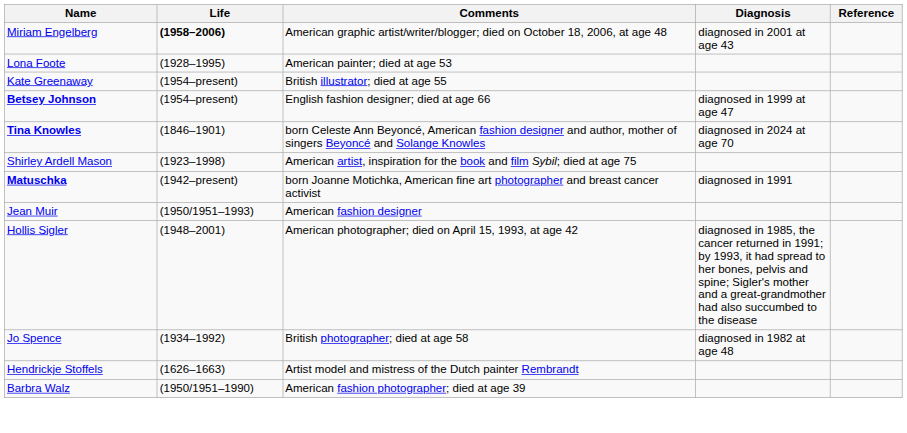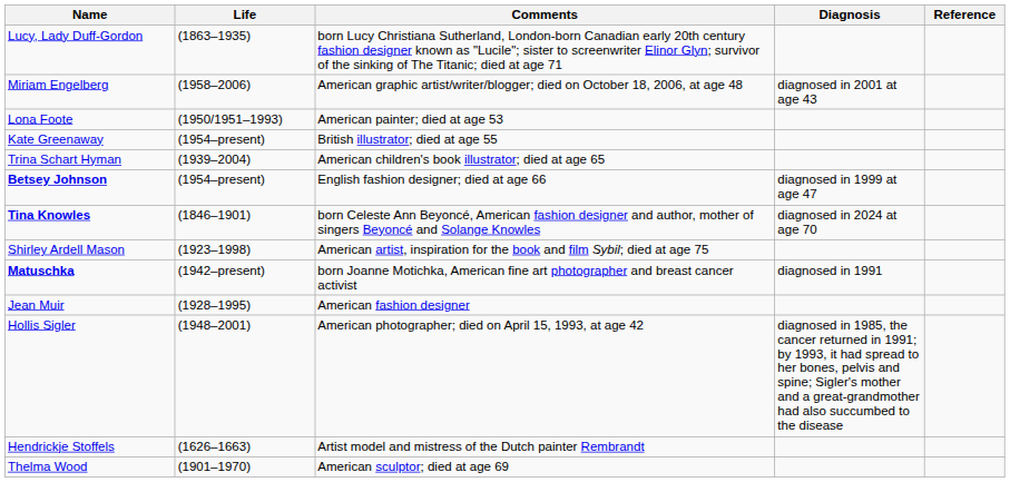+ row: Lucy, Lady Duff-Gordon | (1863–1935) | born Lucy Christiana Sutherland, London-born Canadian early 20th century fashion designer known as "Lucile"; sister to screenwriter Elinor Glyn; survivor of the sinking of The Titanic; died at age 71
Miriam Engelberg | Life: bold -> normal
Lona Foote | Life: (1928–1995) -> (1950/1951–1993)
+ row: Trina Schart Hyman | (1939–2004) | American children's book illustrator; died at age 65
Jean Muir | Life: (1950/1951–1993) -> (1928–1995)
- row: Jo Spence | (1934–1992) | British photographer; died at age 58 | diagnosed in 1982 at age 48
- row: Barbra Walz | (1950/1951–1990) | American fashion photographer; died at age 39
+ row: Thelma Wood | (1901–1970) | American sculptor; died at age 69
